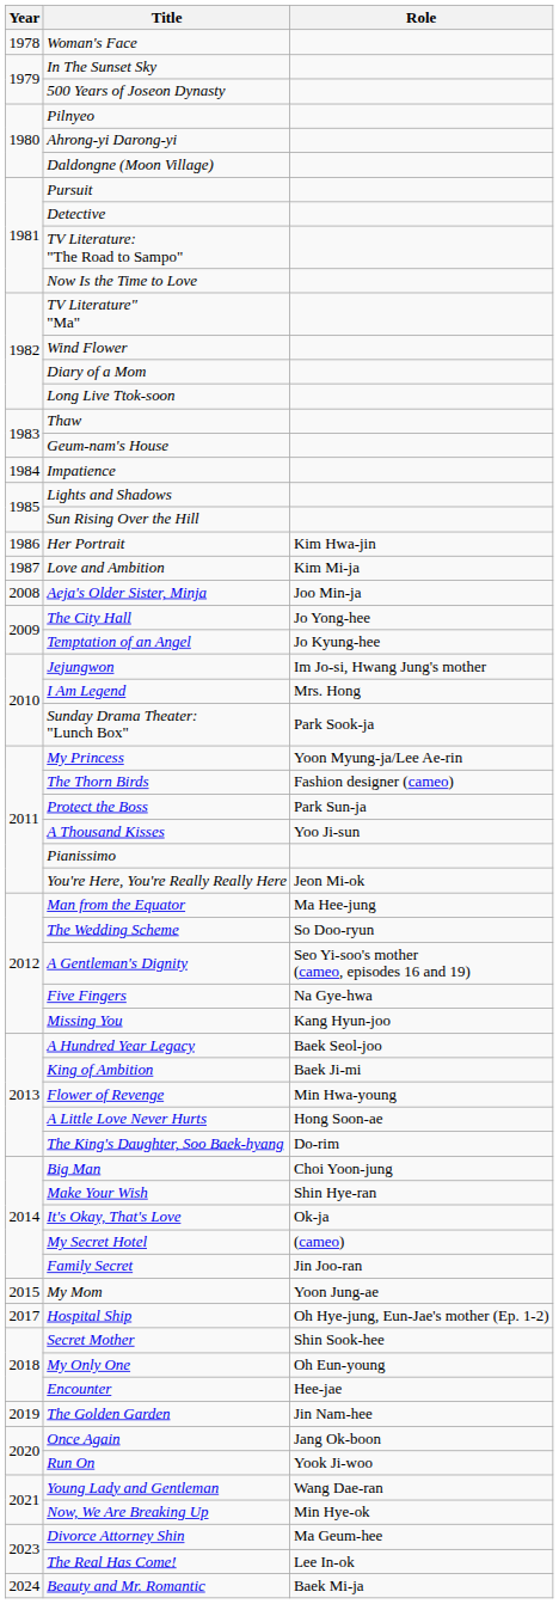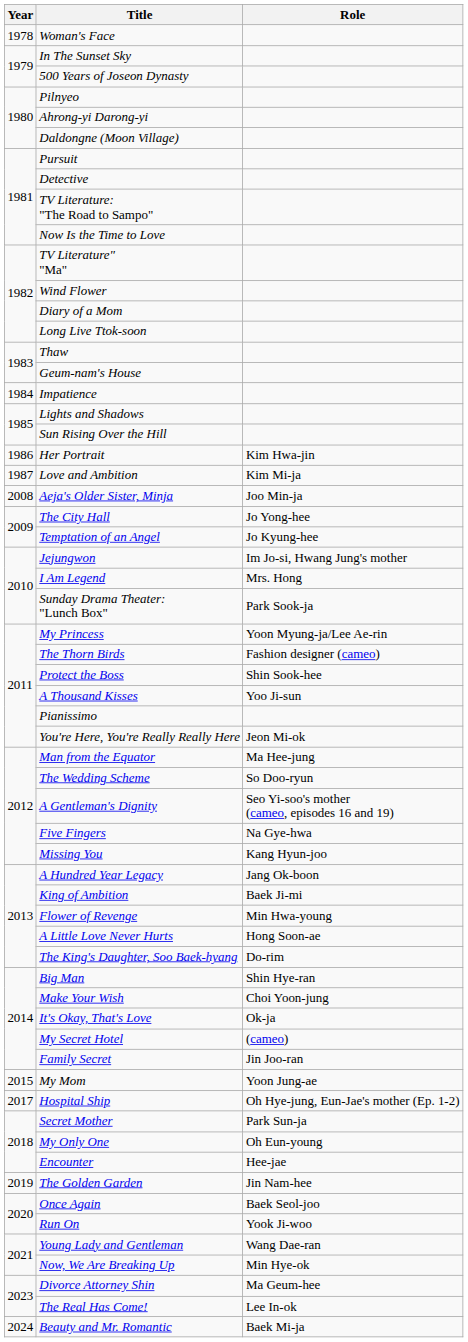Protect the Boss | Role: Park Sun-ja -> Shin Sook-hee
A Hundred Year Legacy | Role: Baek Seol-joo -> Jang Ok-boon
Big Man | Role: Choi Yoon-jung -> Shin Hye-ran
Make Your Wish | Role: Shin Hye-ran -> Choi Yoon-jung
Secret Mother | Role: Shin Sook-hee -> Park Sun-ja
Once Again | Role: Jang Ok-boon -> Baek Seol-joo
